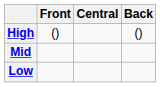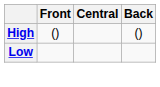- row: Mid
